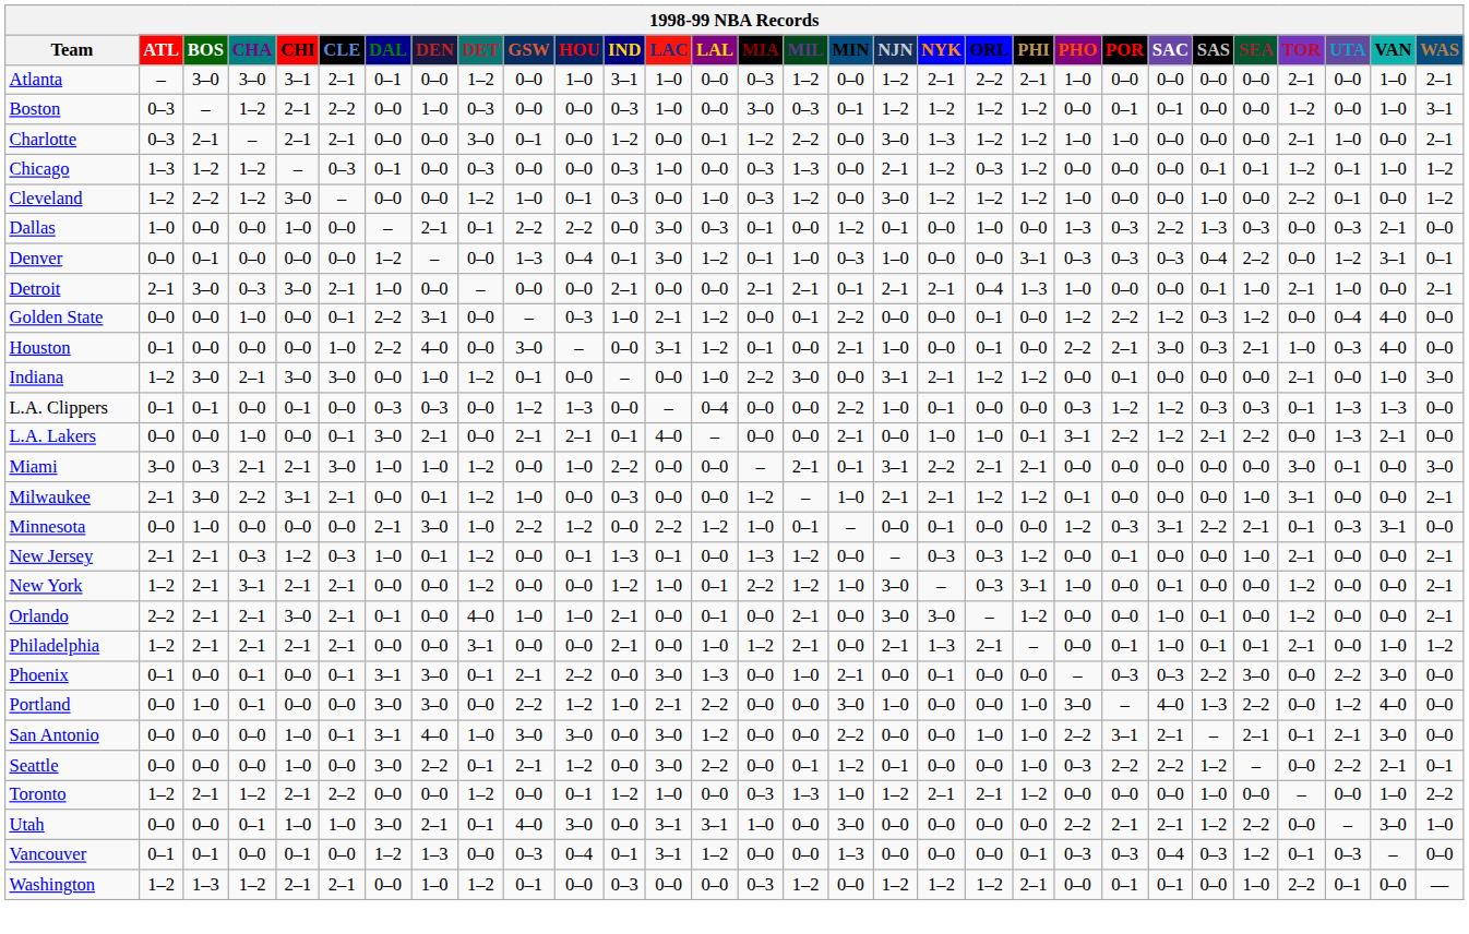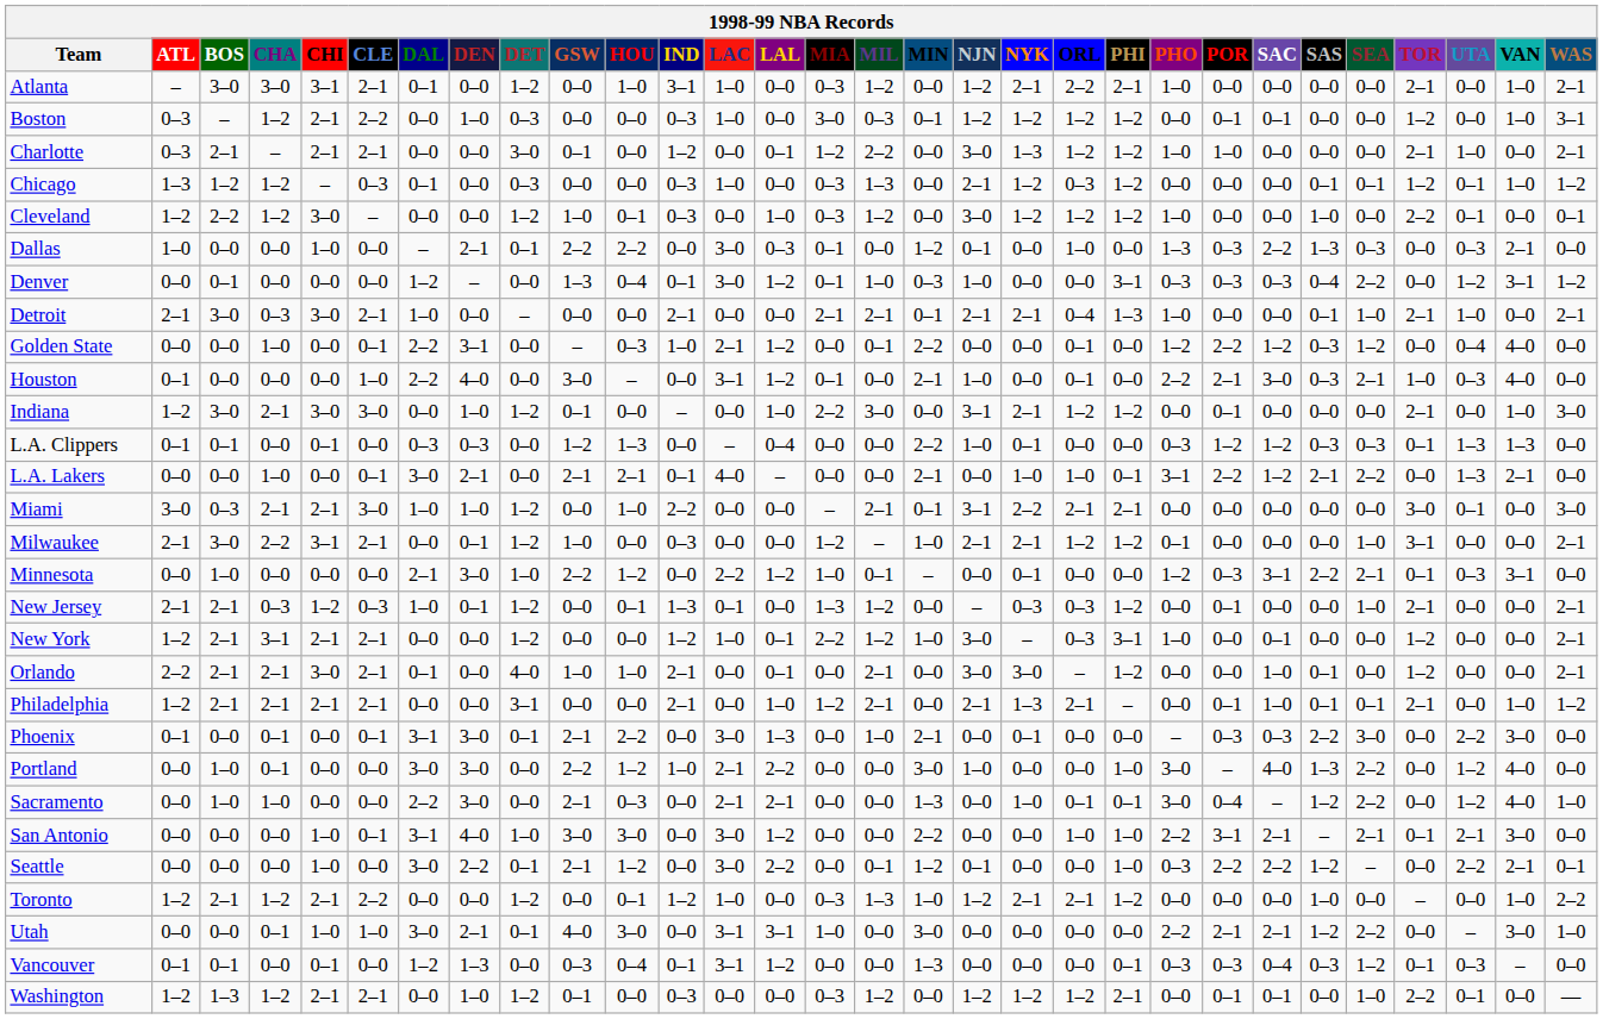Cleveland | WAS: 1–2 -> 0–1
Denver | WAS: 0–1 -> 1–2
+ row: Sacramento | 0–0 | 1–0 | 1–0 | 0–0 | 0–0 | 2–2 | 3–0 | 0–0 | 2–1 | 0–3 | 0–0 | 2–1 | 2–1 | 0–0 | 0–0 | 1–3 | 0–0 | 1–0 | 0–1 | 0–1 | 3–0 | 0–4 | – | 1–2 | 2–2 | 0–0 | 1–2 | 4–0 | 1–0
